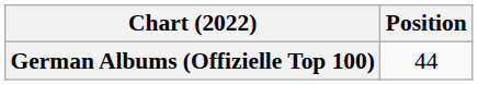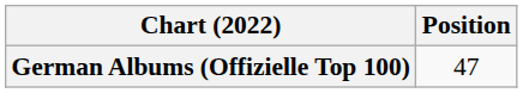German Albums (Offizielle Top 100) | Position: 44 -> 47
